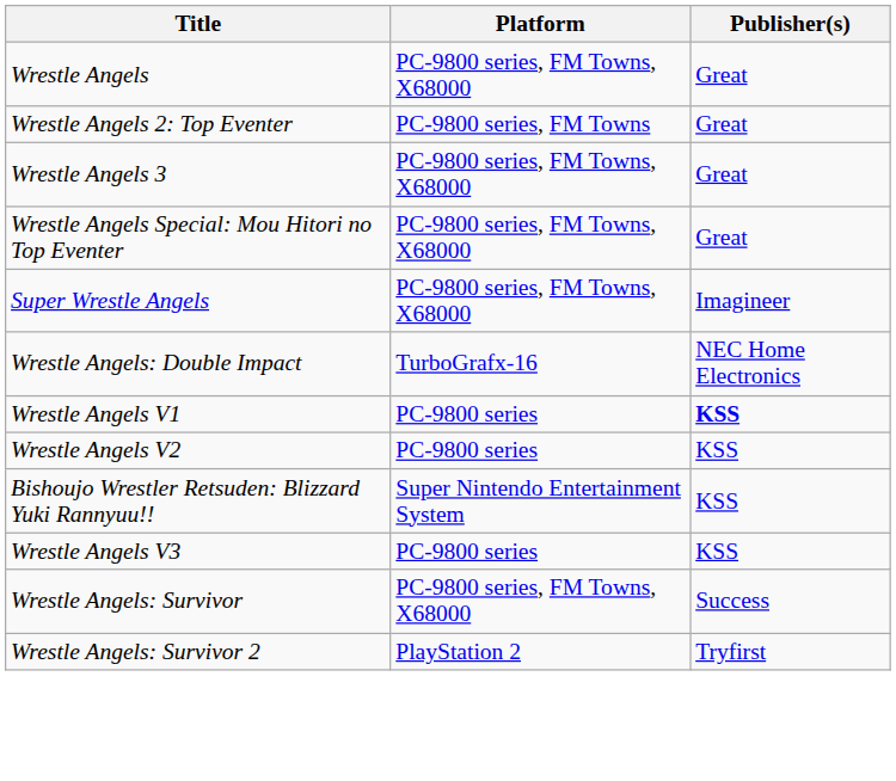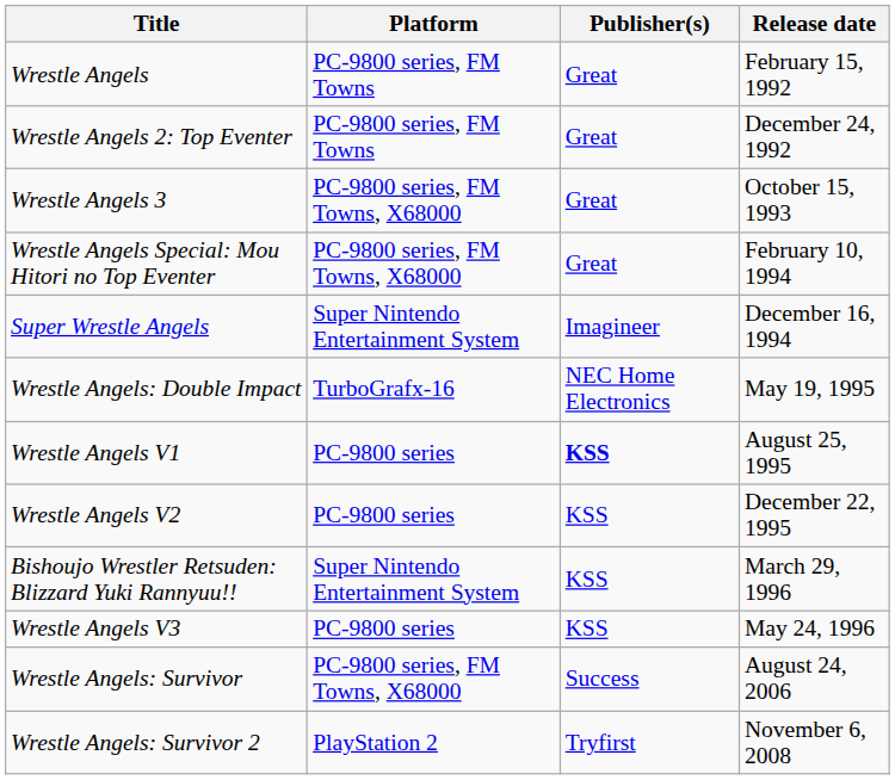+ column: Release date | February 15, 1992 | December 24, 1992 | October 15, 1993 | February 10, 1994 | December 16, 1994 | May 19, 1995 | August 25, 1995 | December 22, 1995 | March 29, 1996 | May 24, 1996 | August 24, 2006 | November 6, 2008
Wrestle Angels | Platform: PC-9800 series, FM Towns, X68000 -> PC-9800 series, FM Towns
Super Wrestle Angels | Platform: PC-9800 series, FM Towns, X68000 -> Super Nintendo Entertainment System
